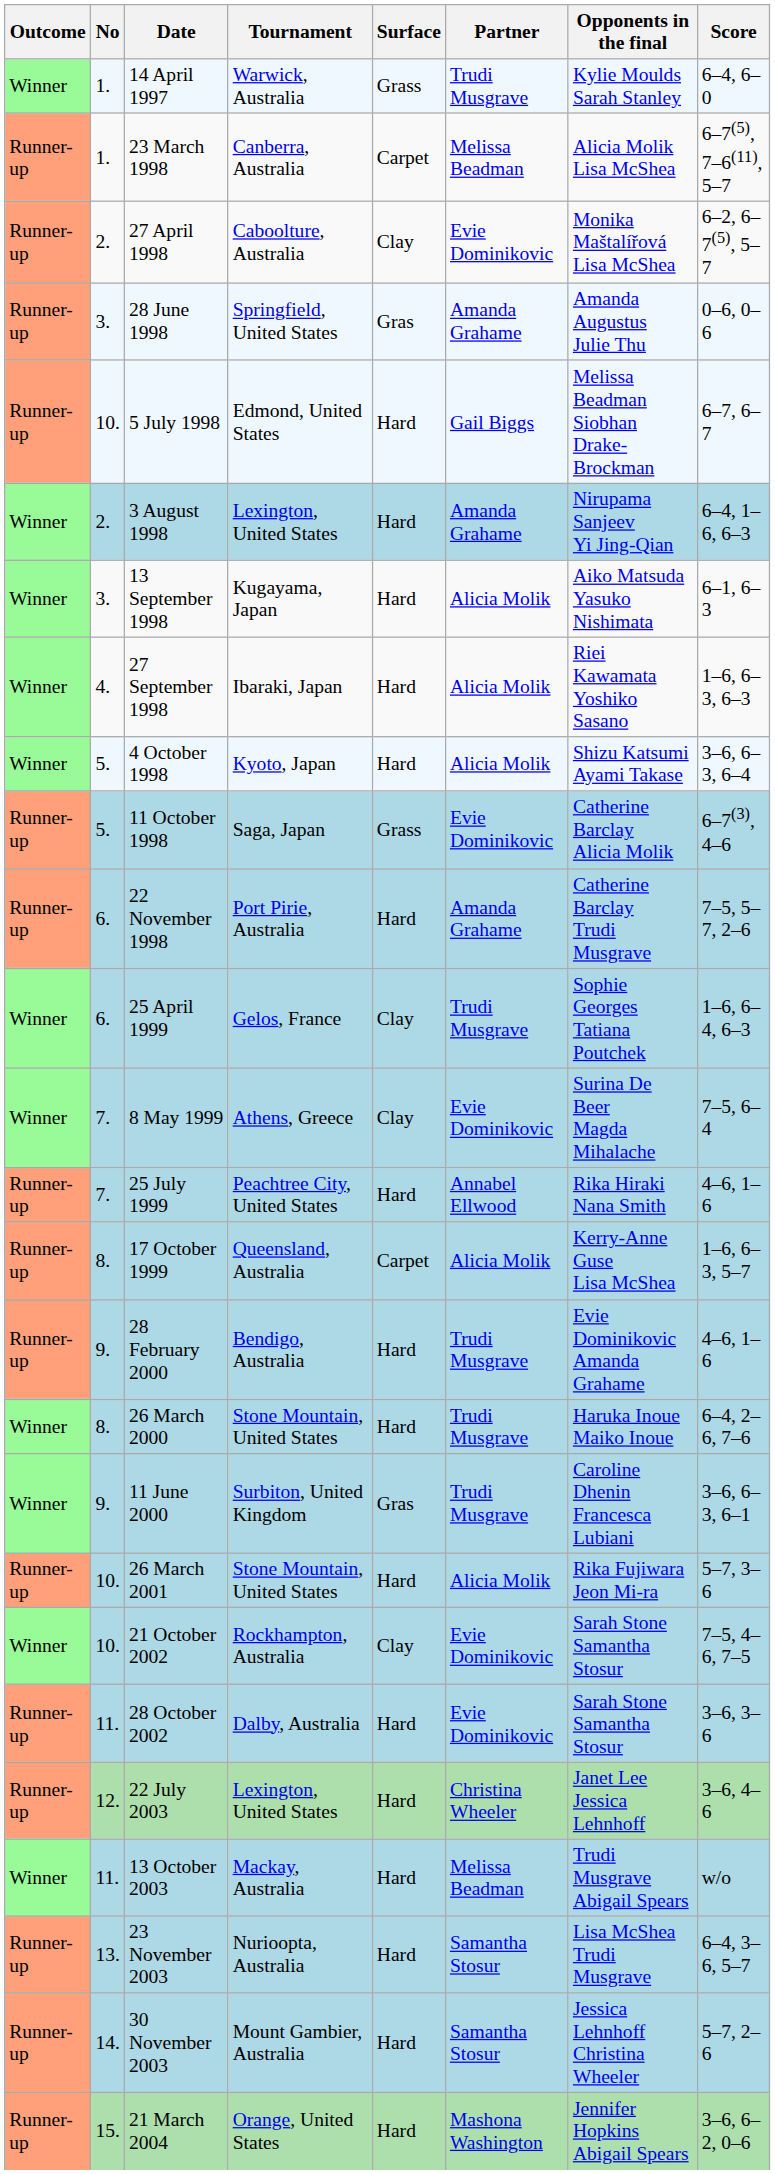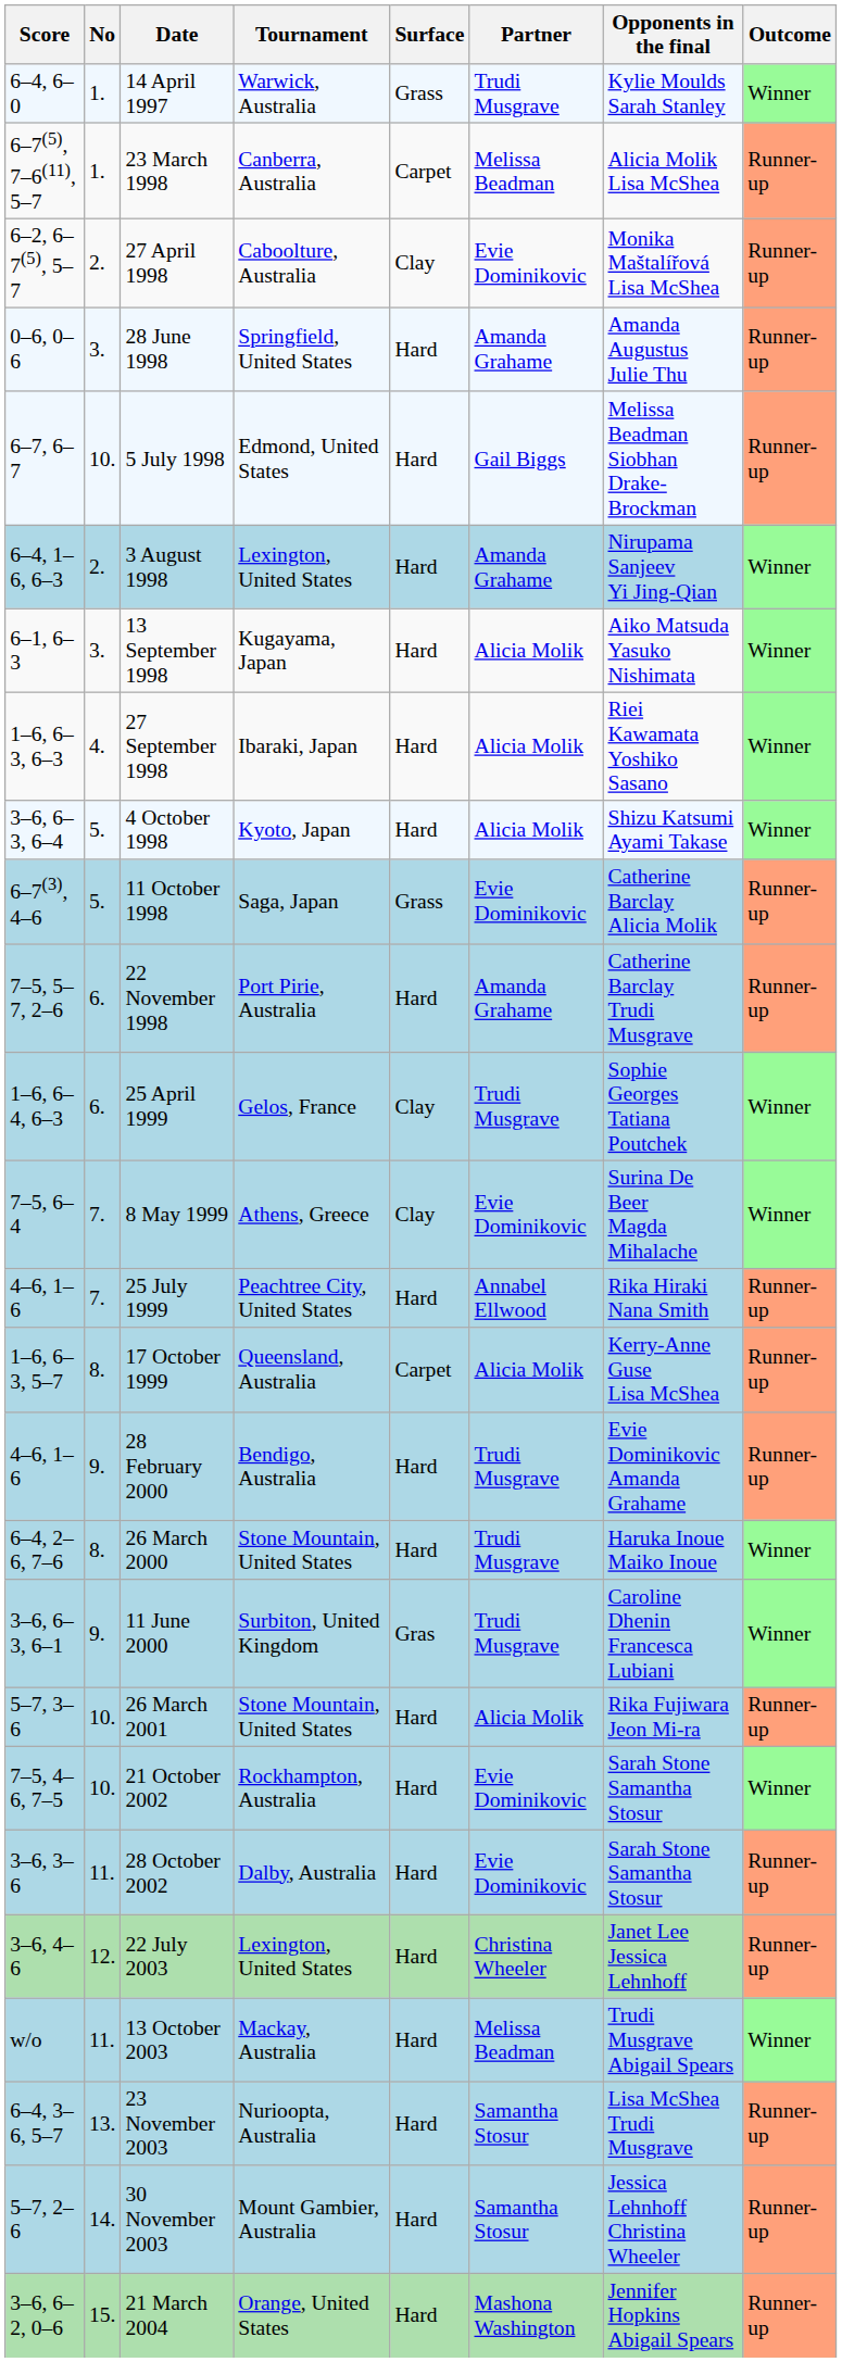columns swapped: Outcome <-> Score
28 June 1998 | Surface: Gras -> Hard
21 October 2002 | Surface: Clay -> Hard
